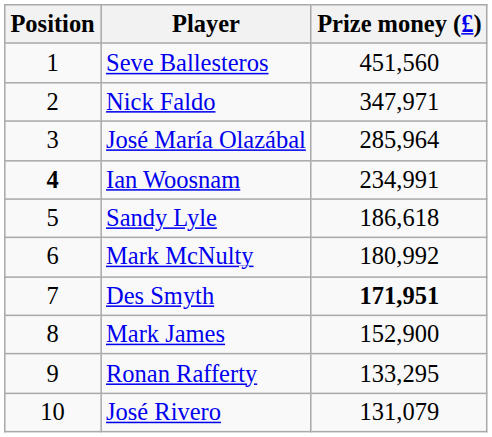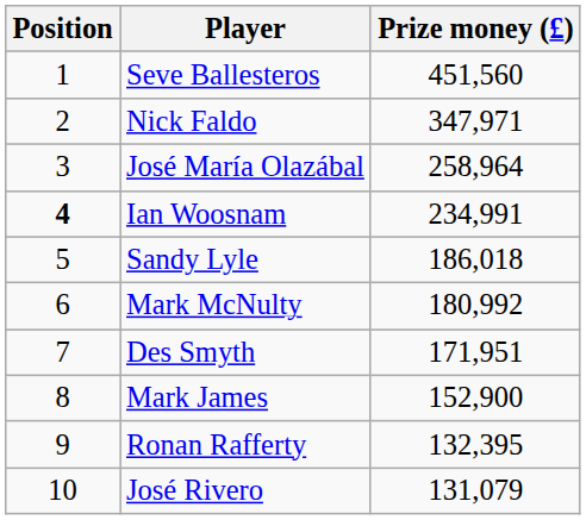José María Olazábal | Prize money (£): 285,964 -> 258,964
Sandy Lyle | Prize money (£): 186,618 -> 186,018
Des Smyth | Prize money (£): bold -> normal
Ronan Rafferty | Prize money (£): 133,295 -> 132,395
